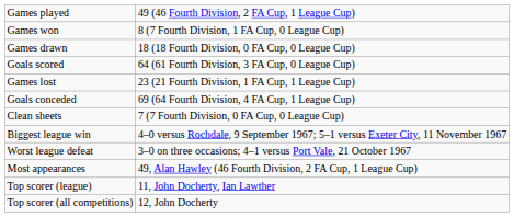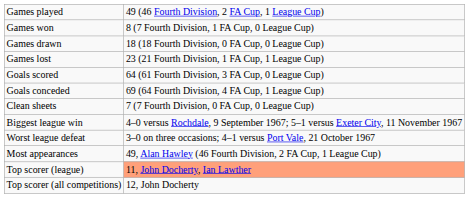rows swapped: Games lost <-> Goals scored
Top scorer (league) | column 2: no background -> lightsalmon background
